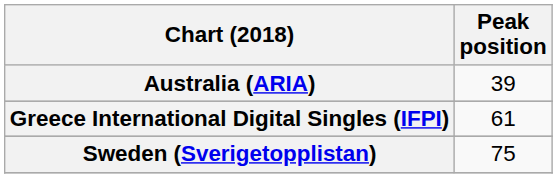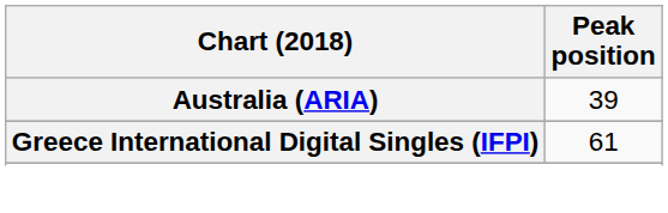- row: Sweden (Sverigetopplistan) | 75
